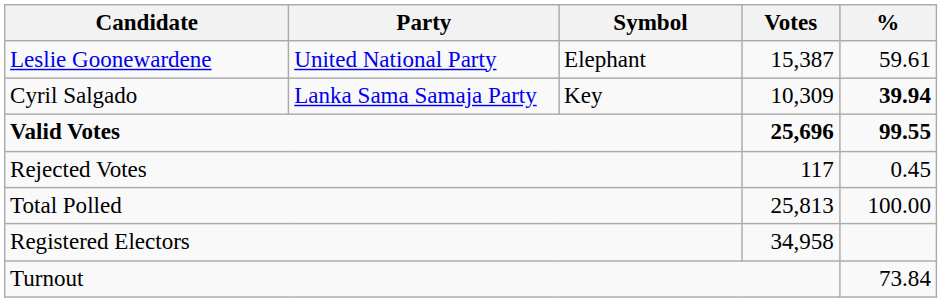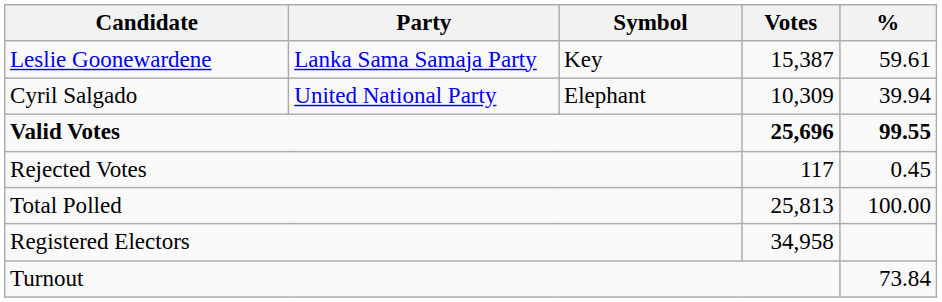Leslie Goonewardene | Party: United National Party -> Lanka Sama Samaja Party
Leslie Goonewardene | Symbol: Elephant -> Key
Cyril Salgado | Party: Lanka Sama Samaja Party -> United National Party
Cyril Salgado | Symbol: Key -> Elephant
Cyril Salgado | %: bold -> normal
